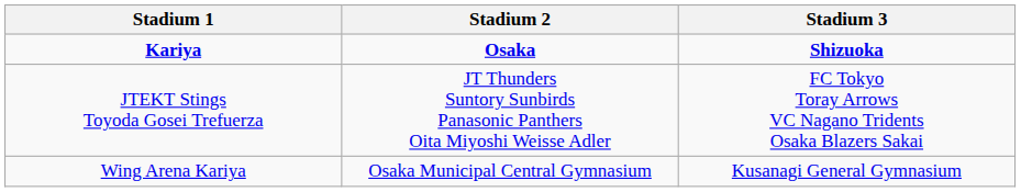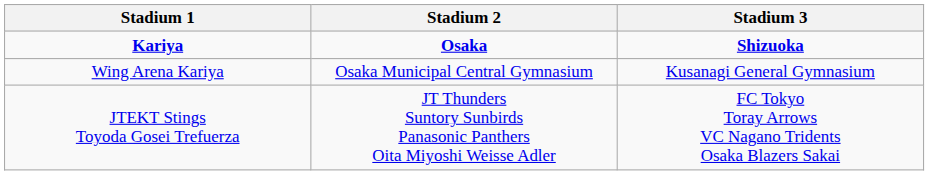rows swapped: Wing Arena Kariya <-> JTEKT Stings Toyoda Gosei Trefuerza
